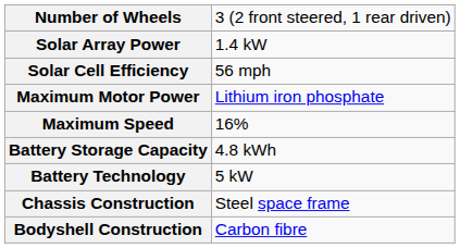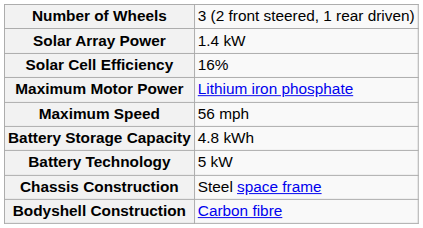Solar Cell Efficiency | column 2: 56 mph -> 16%
Maximum Speed | column 2: 16% -> 56 mph
